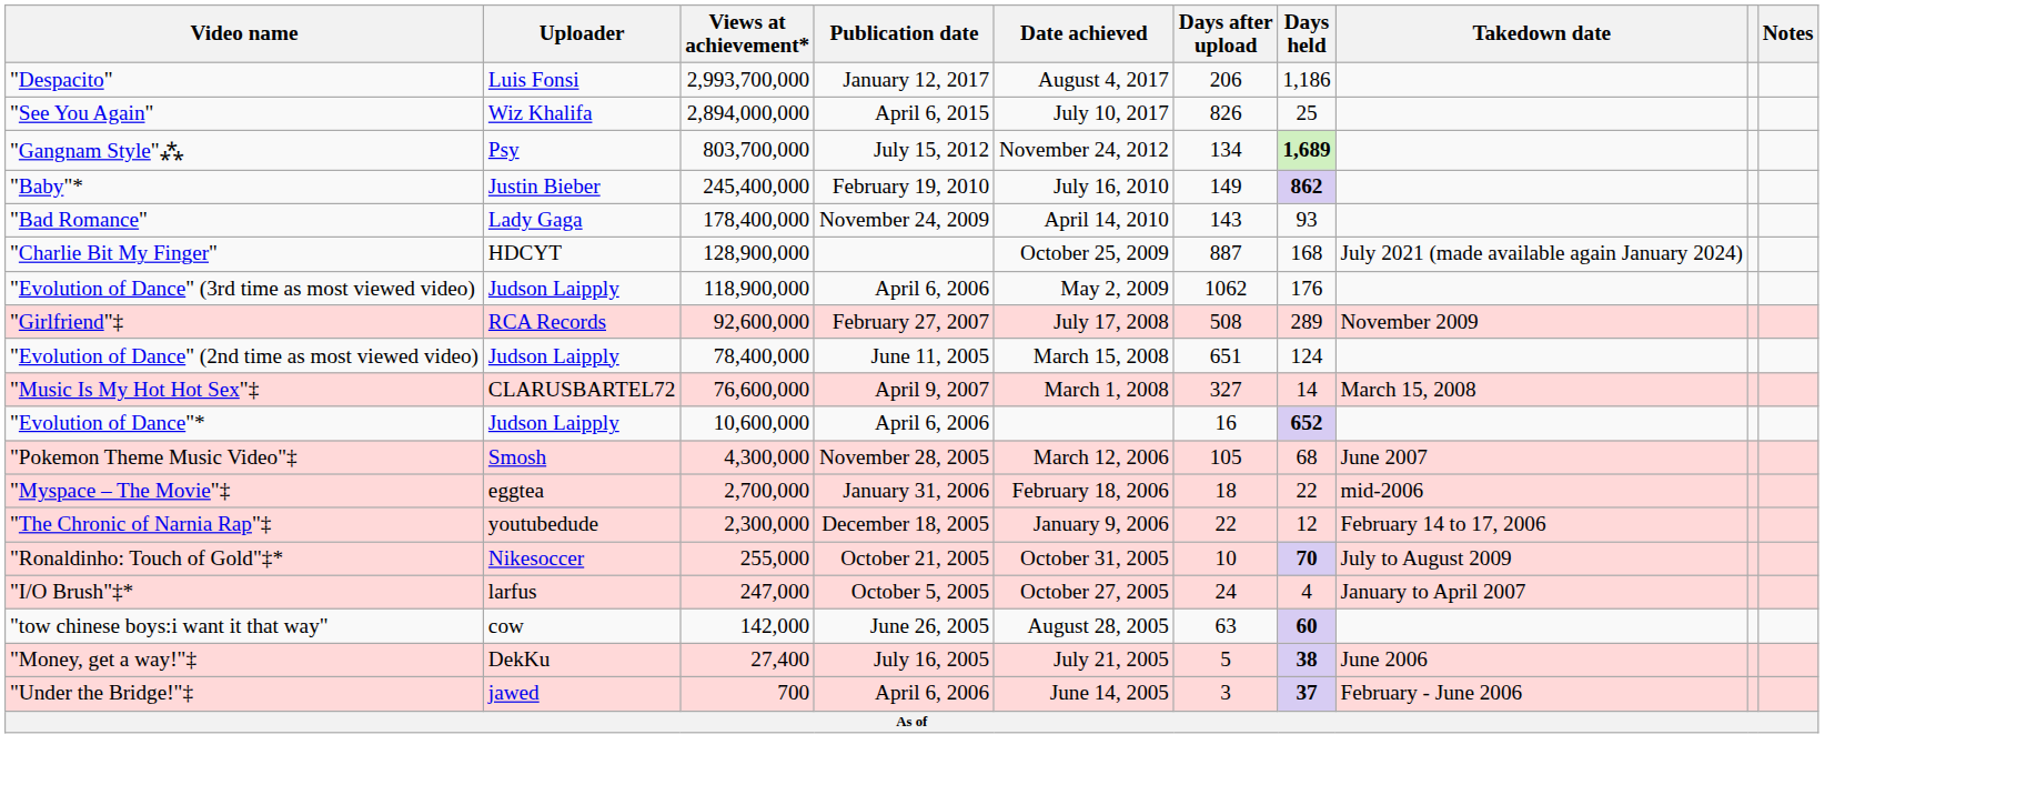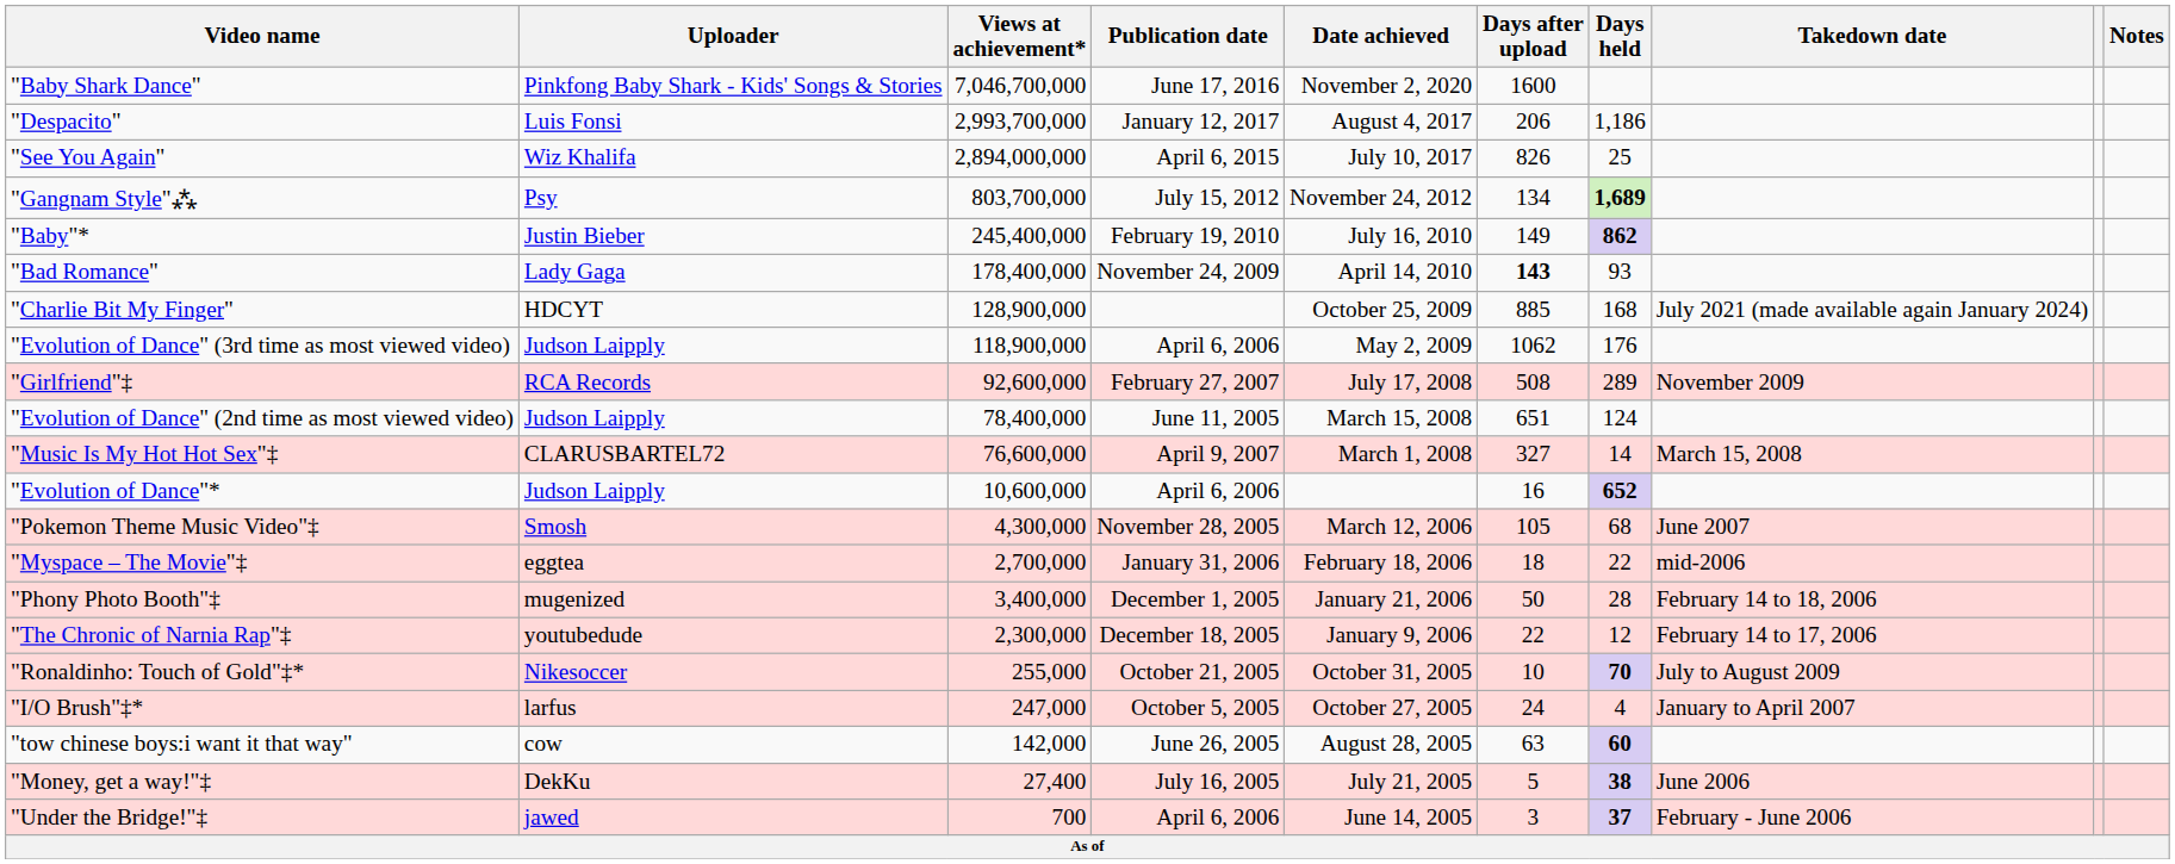+ row: "Baby Shark Dance" | Pinkfong Baby Shark - Kids' Songs & Stories | 7,046,700,000 | June 17, 2016 | November 2, 2020 | 1600
"Bad Romance" | Days after upload: normal -> bold
"Charlie Bit My Finger" | Days after upload: 887 -> 885
+ row: "Phony Photo Booth"‡ | mugenized | 3,400,000 | December 1, 2005 | January 21, 2006 | 50 | 28 | February 14 to 18, 2006
